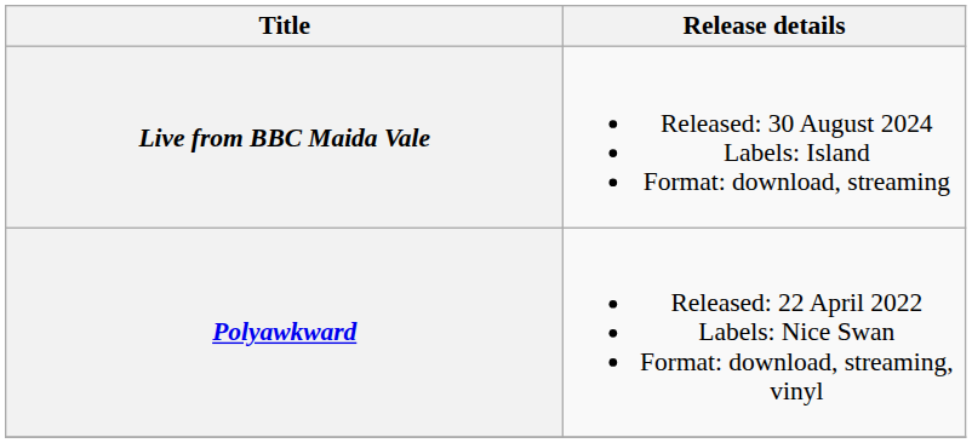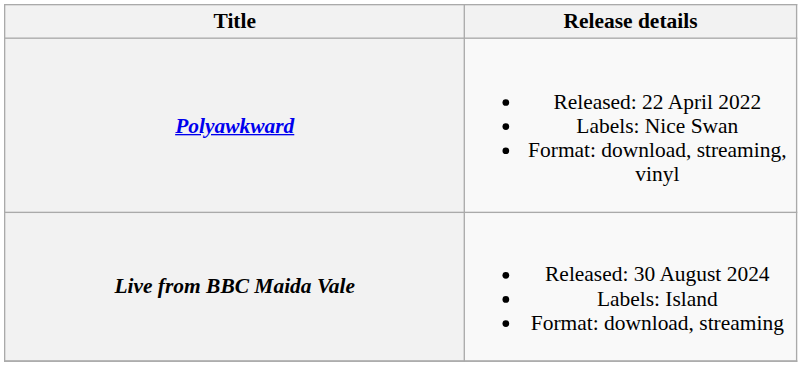rows swapped: Polyawkward <-> Live from BBC Maida Vale
